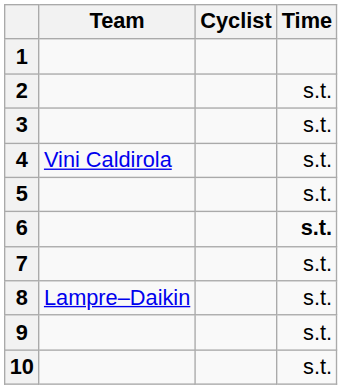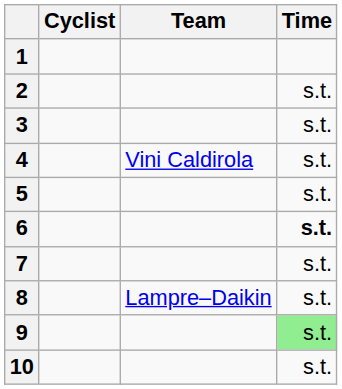columns swapped: Cyclist <-> Team
9 | Time: no background -> lightgreen background
